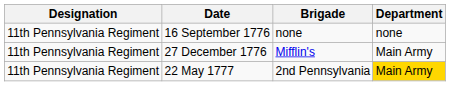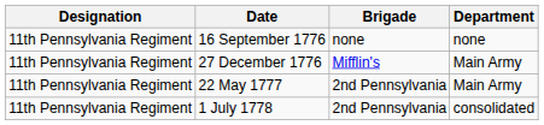22 May 1777 | Department: gold background -> no background
+ row: 11th Pennsylvania Regiment | 1 July 1778 | 2nd Pennsylvania | consolidated
